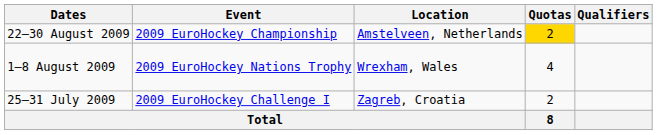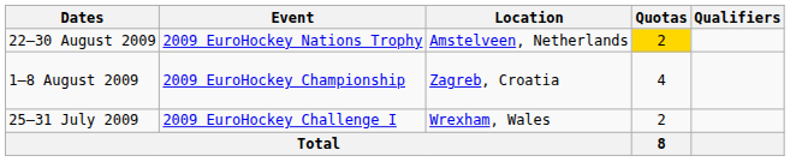22–30 August 2009 | Event: 2009 EuroHockey Championship -> 2009 EuroHockey Nations Trophy
1–8 August 2009 | Event: 2009 EuroHockey Nations Trophy -> 2009 EuroHockey Championship
1–8 August 2009 | Location: Wrexham, Wales -> Zagreb, Croatia
25–31 July 2009 | Location: Zagreb, Croatia -> Wrexham, Wales
